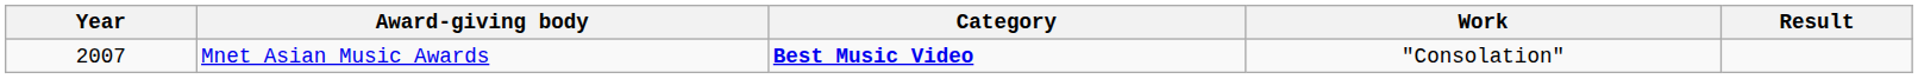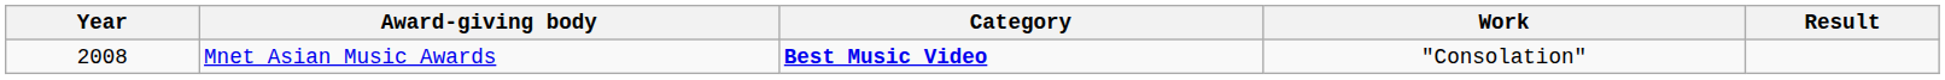Mnet Asian Music Awards | Year: 2007 -> 2008
